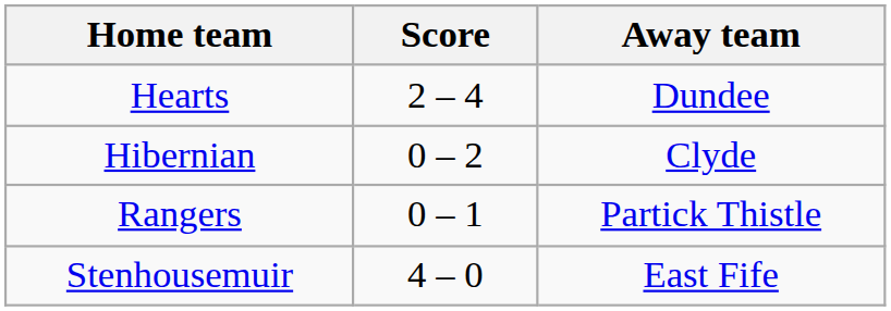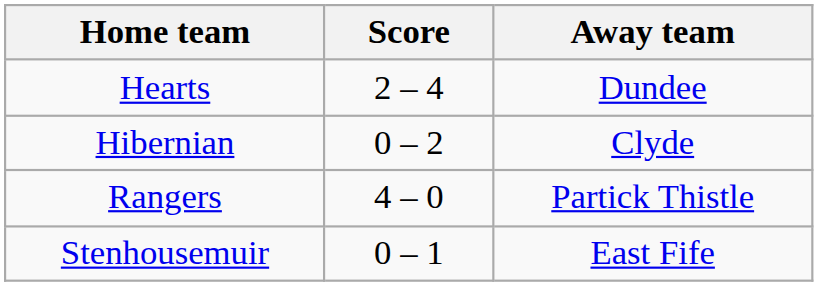Rangers | Score: 0 – 1 -> 4 – 0
Stenhousemuir | Score: 4 – 0 -> 0 – 1
